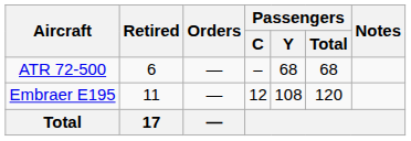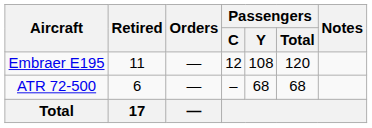rows swapped: ATR 72-500 <-> Embraer E195
